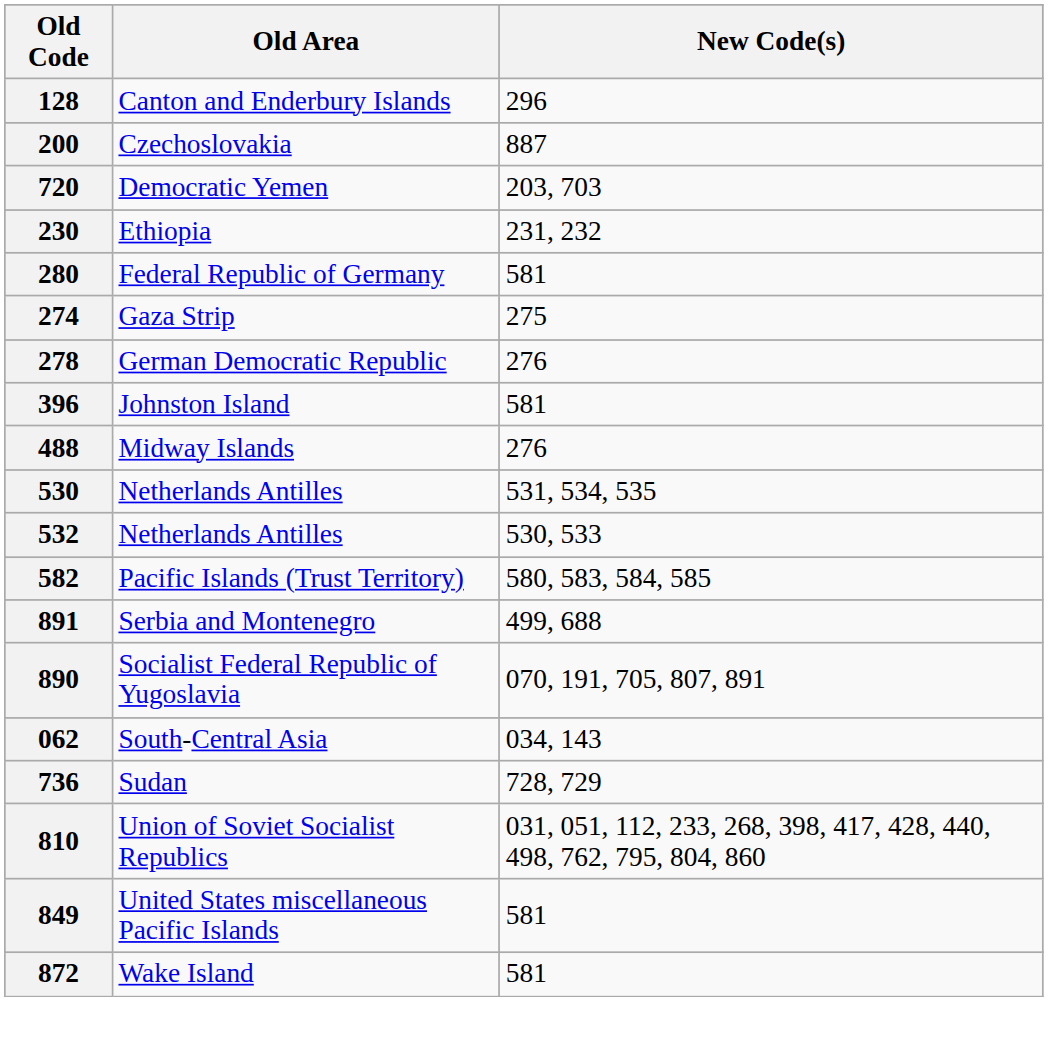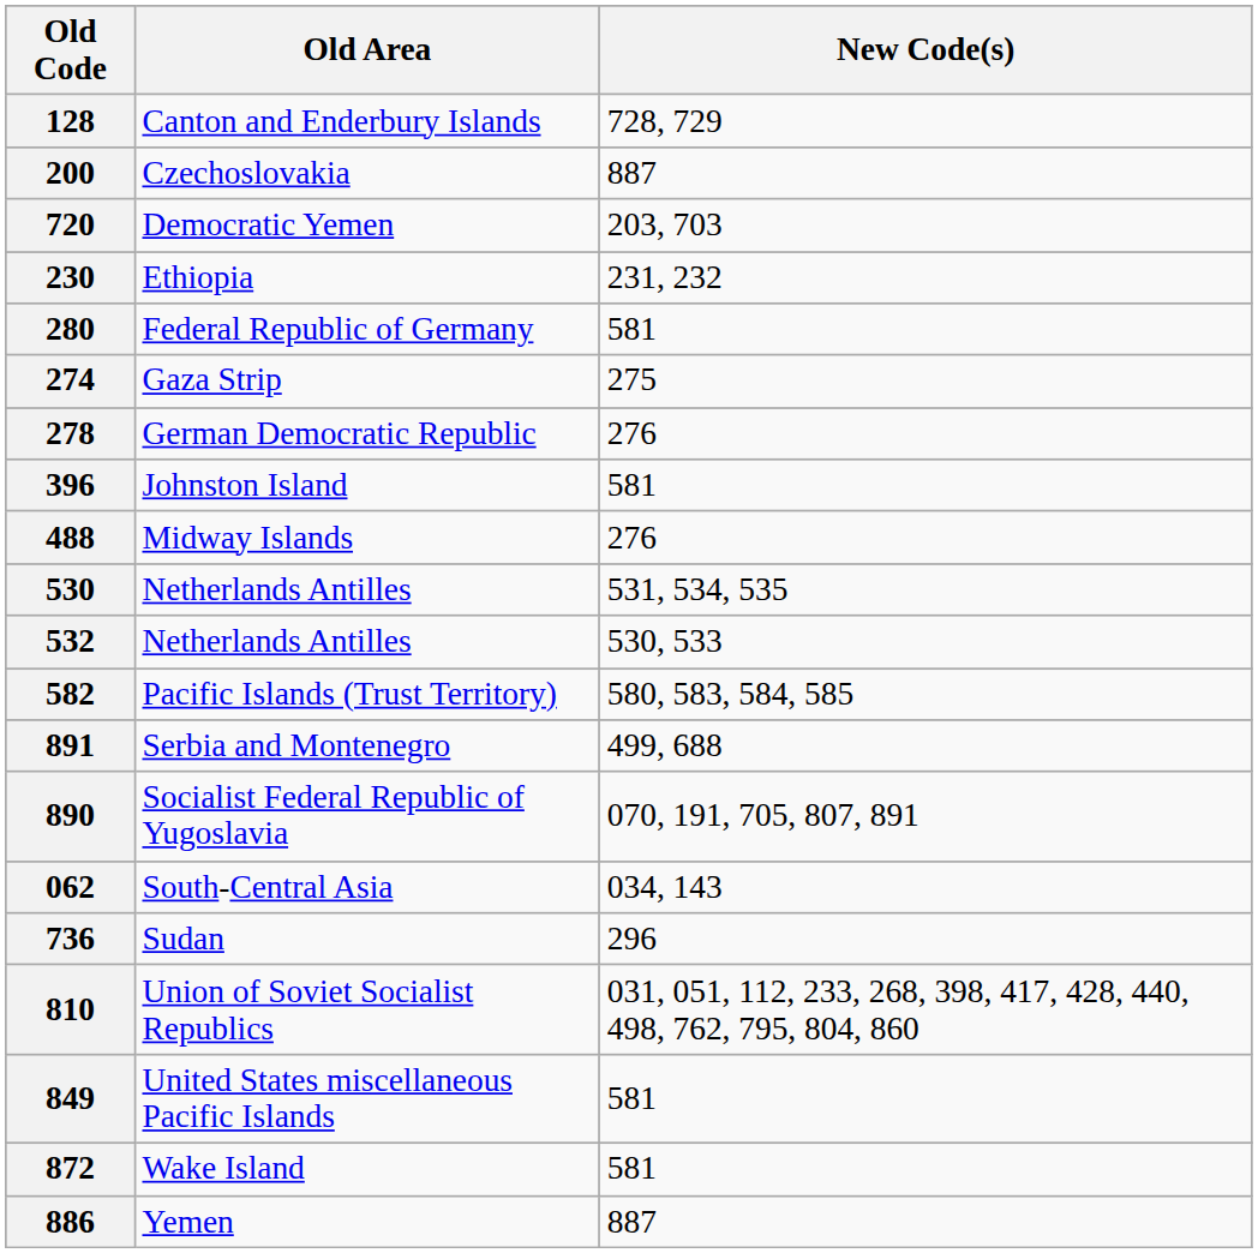128 | New Code(s): 296 -> 728, 729
736 | New Code(s): 728, 729 -> 296
+ row: 886 | Yemen | 887
